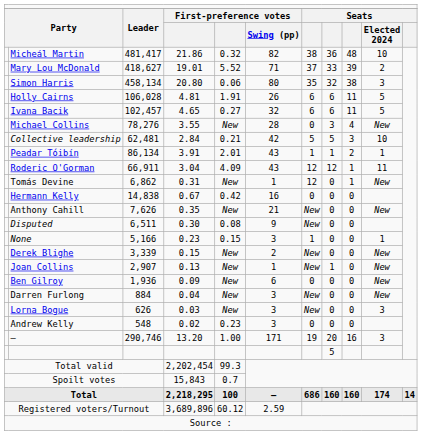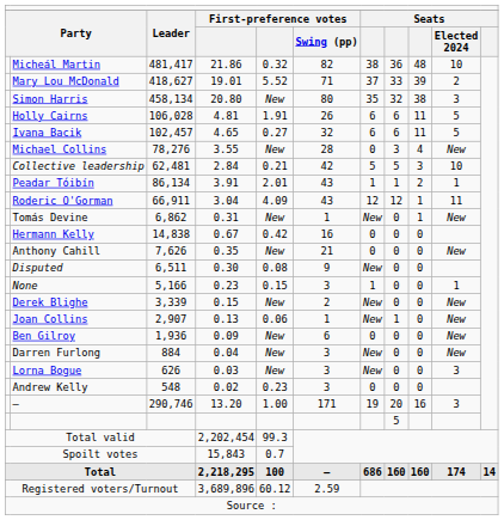Simon Harris | column 5: 0.06 -> New
Tomás Devine | column 7: 12 -> New
Anthony Cahill | column 7: New -> 0
Joan Collins | column 5: New -> 0.06
